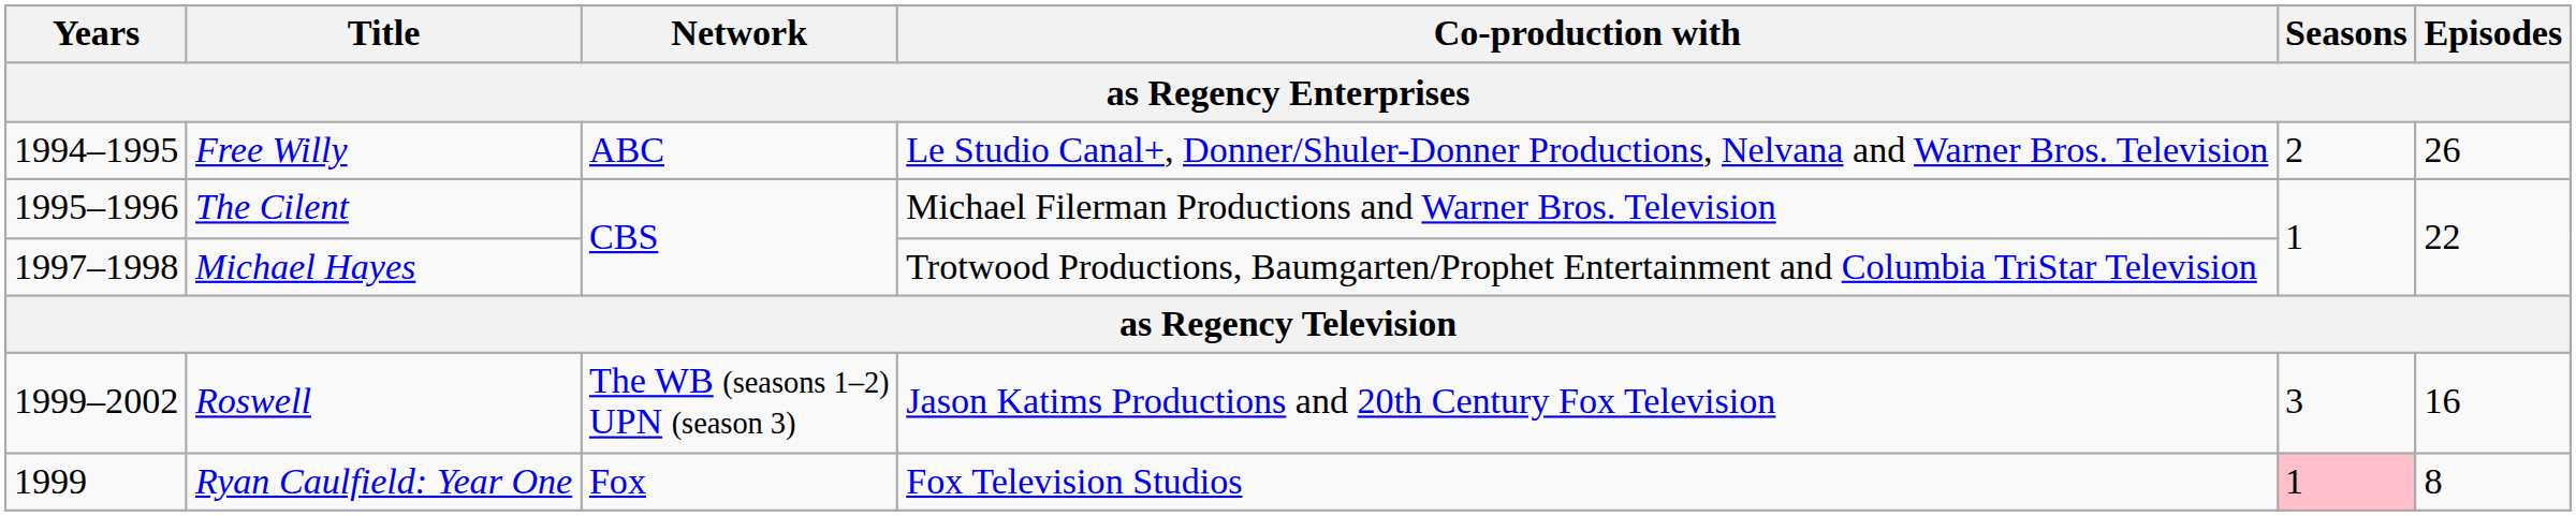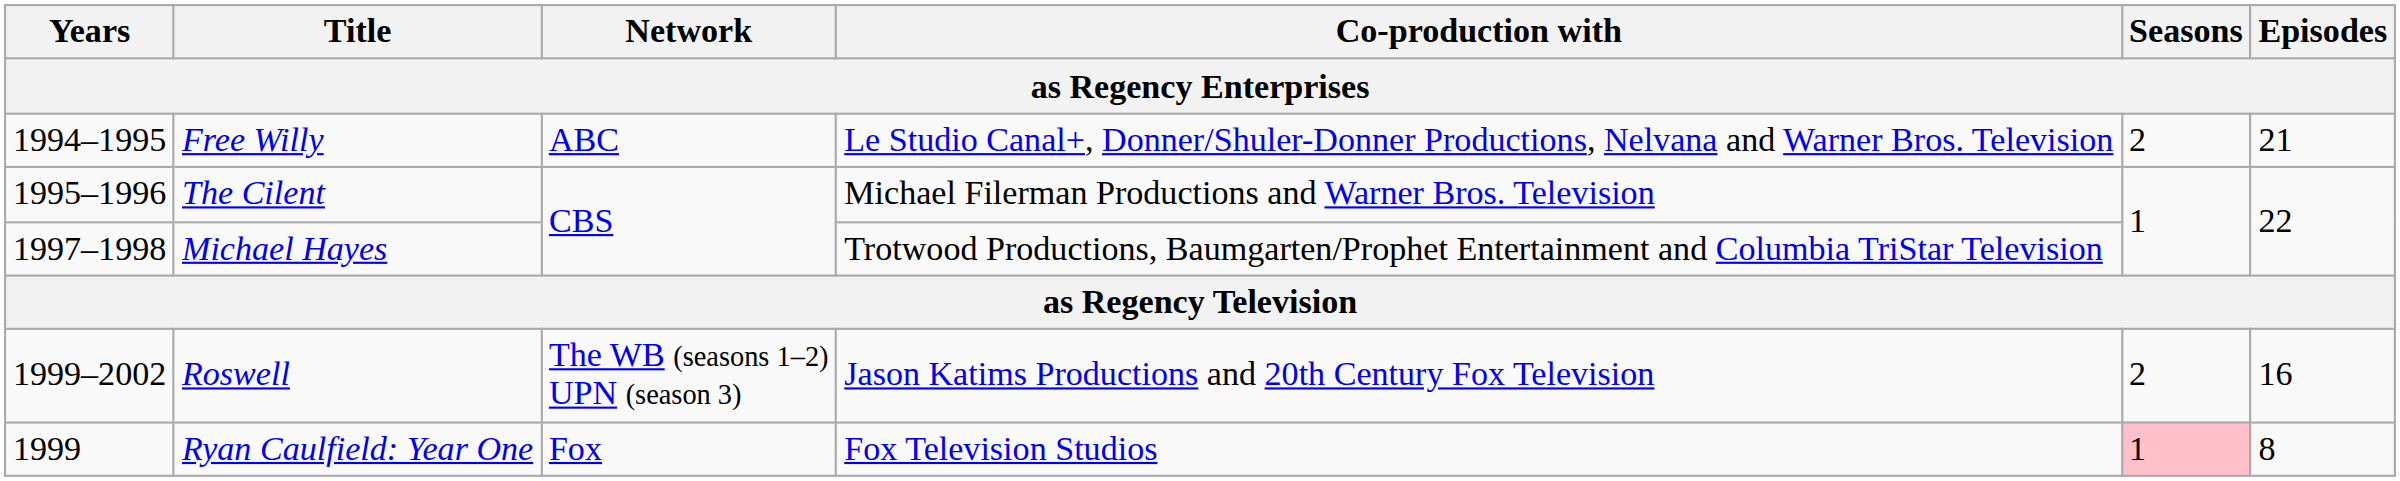Free Willy | Episodes: 26 -> 21
Roswell | Seasons: 3 -> 2
